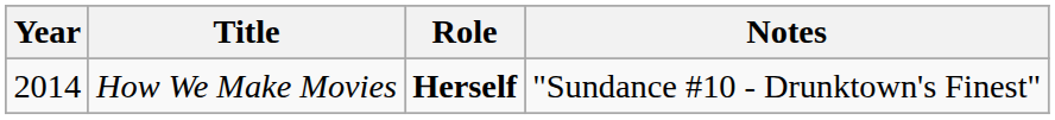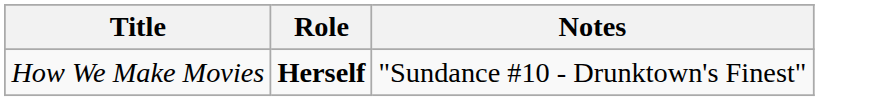- column: Year | 2014
